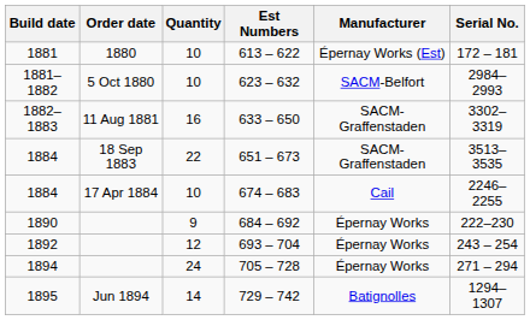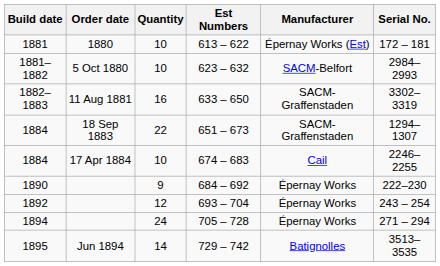651 – 673 | Serial No.: 3513–3535 -> 1294–1307
729 – 742 | Serial No.: 1294–1307 -> 3513–3535
